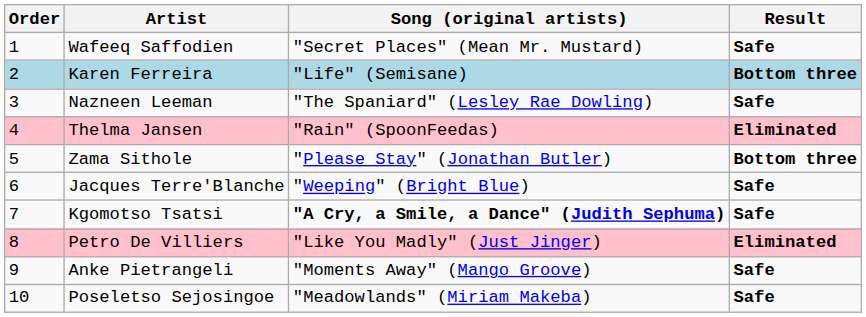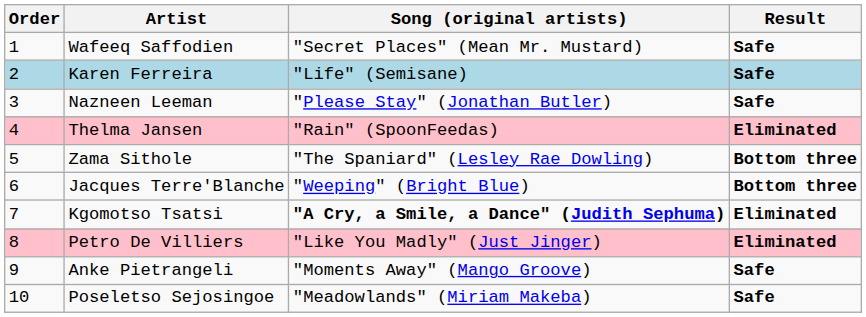Karen Ferreira | Result: Bottom three -> Safe
Nazneen Leeman | Song (original artists): "The Spaniard" (Lesley Rae Dowling) -> "Please Stay" (Jonathan Butler)
Zama Sithole | Song (original artists): "Please Stay" (Jonathan Butler) -> "The Spaniard" (Lesley Rae Dowling)
Jacques Terre'Blanche | Result: Safe -> Bottom three
Kgomotso Tsatsi | Result: Safe -> Eliminated
